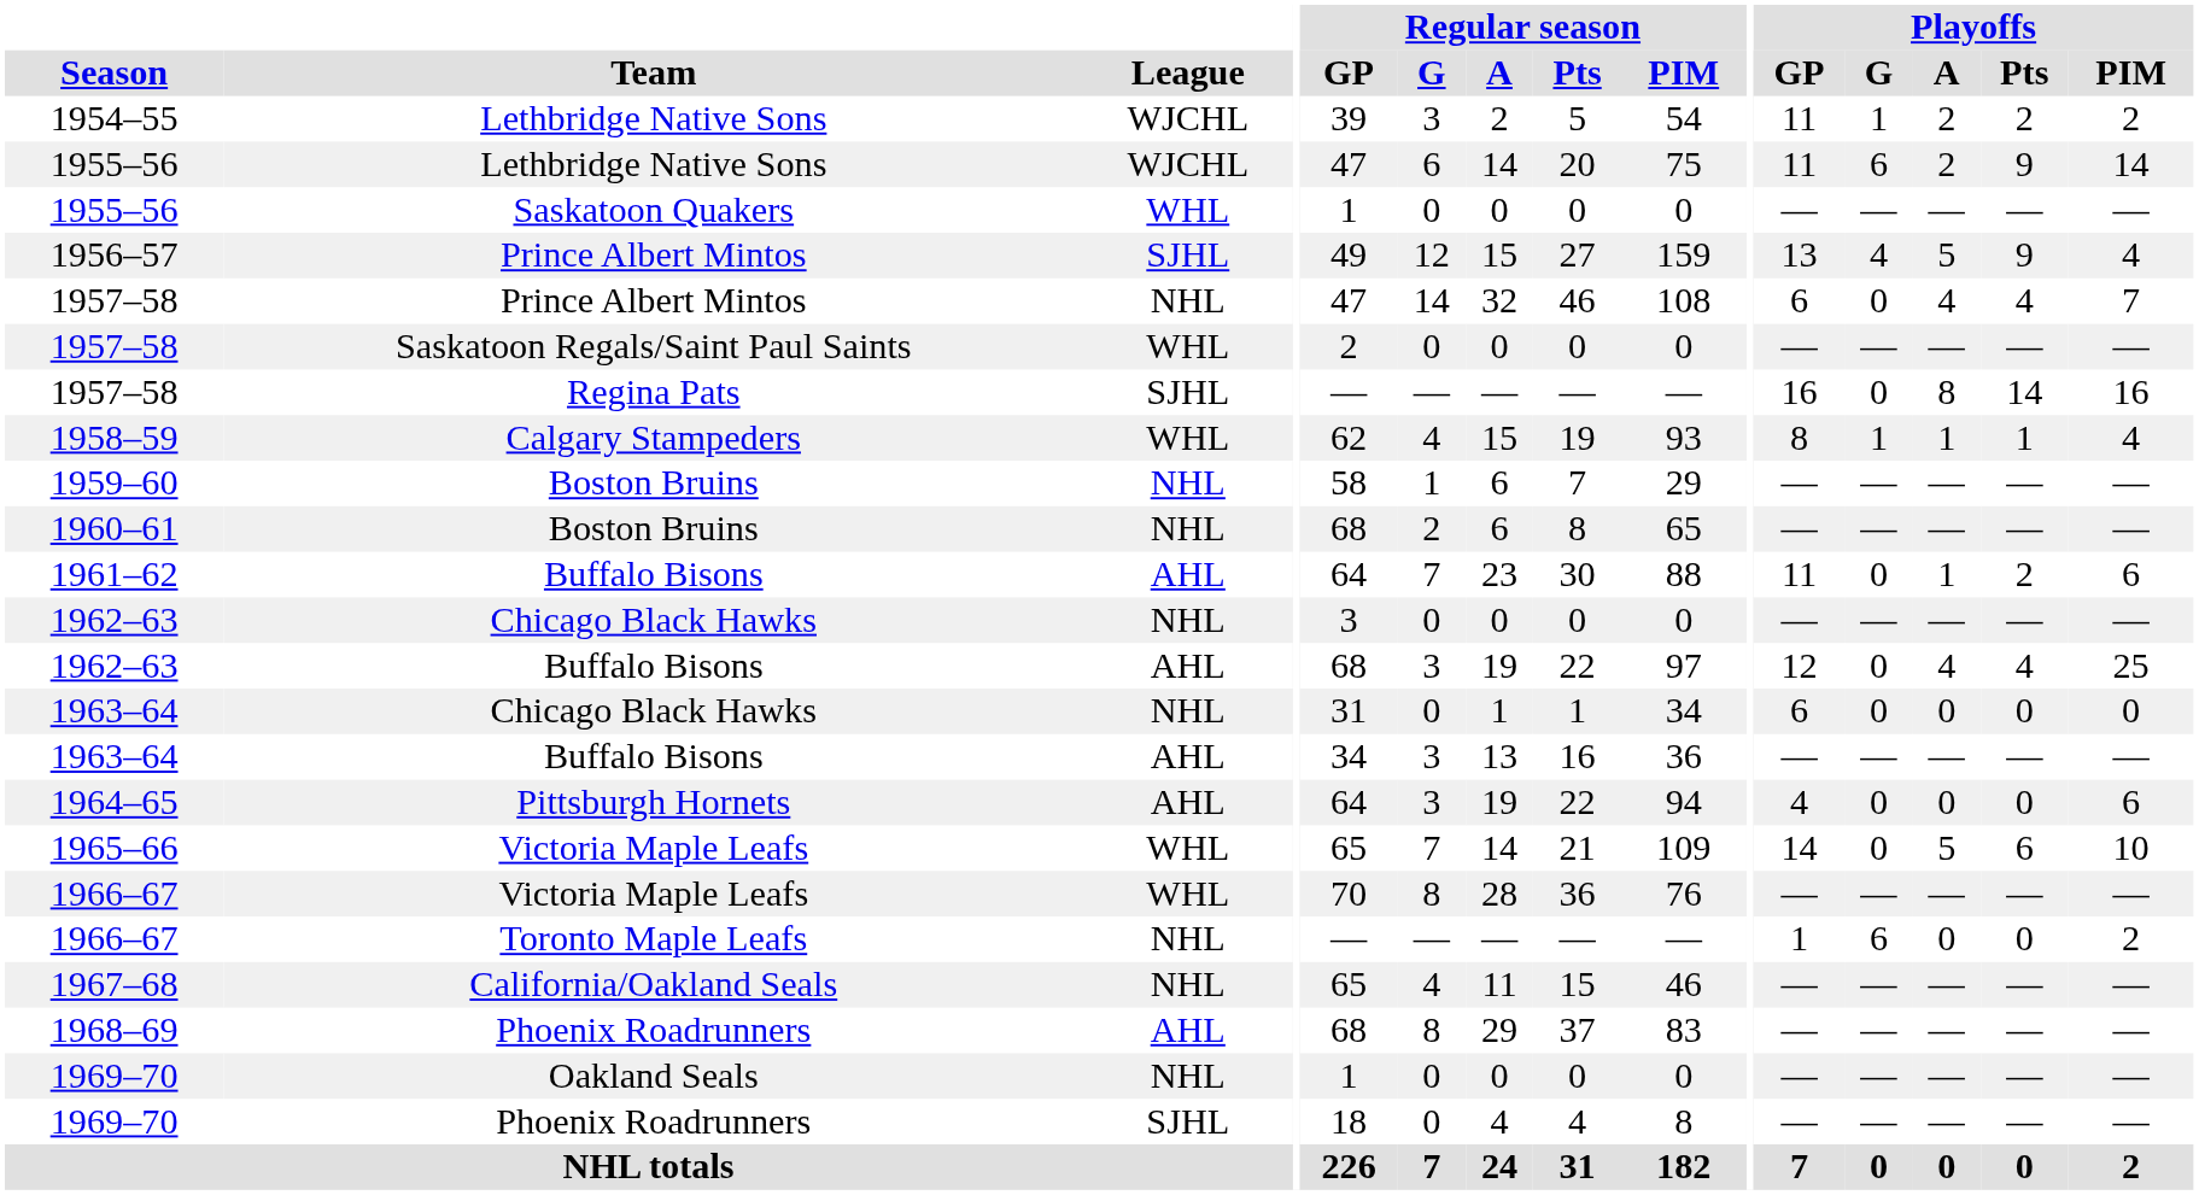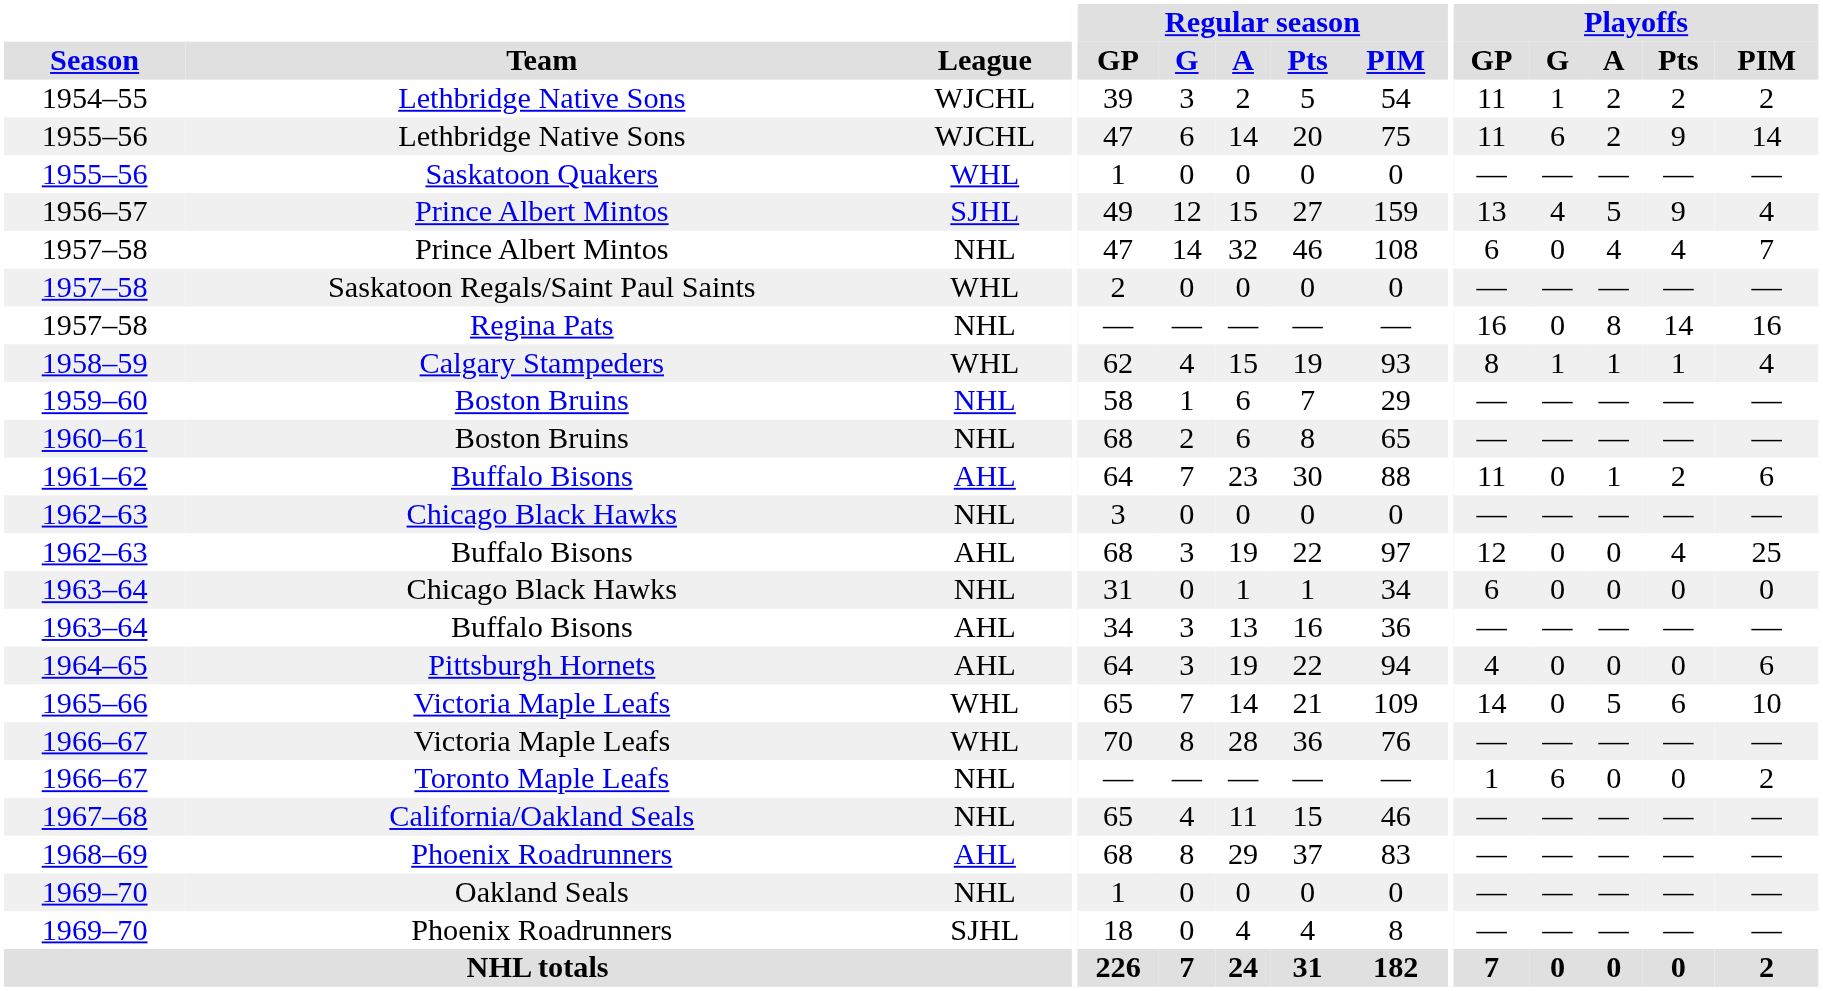1957–58 / Regina Pats | League: SJHL -> NHL
1962–63 / Buffalo Bisons | Playoffs / A: 4 -> 0
